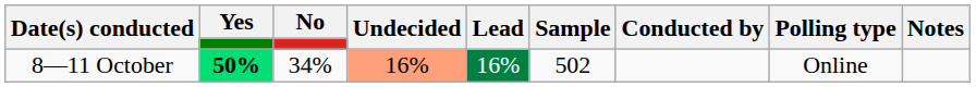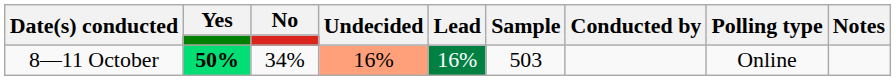8—11 October | Sample: 502 -> 503
